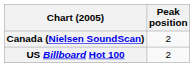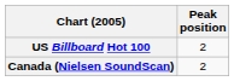rows swapped: Canada (Nielsen SoundScan) <-> US Billboard Hot 100
